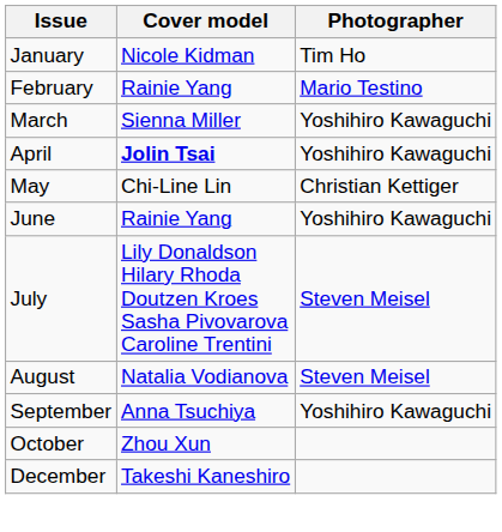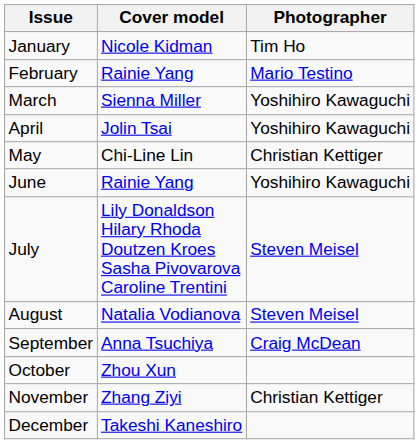April | Cover model: bold -> normal
September | Photographer: Yoshihiro Kawaguchi -> Craig McDean
+ row: November | Zhang Ziyi | Christian Kettiger
